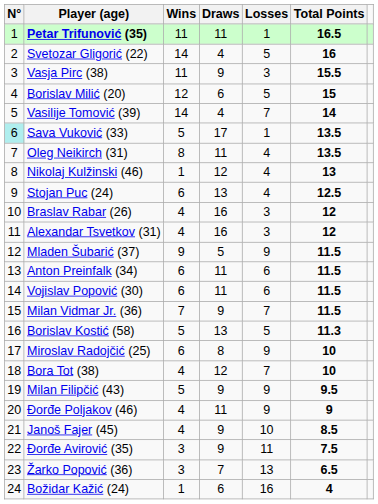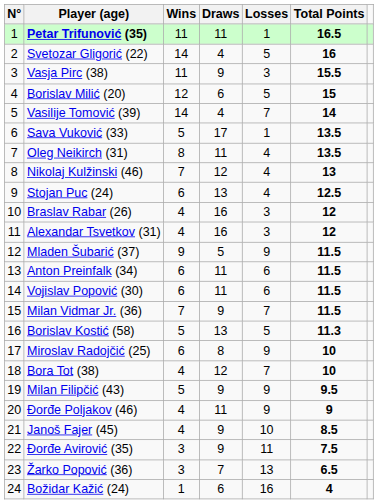Sava Vuković (33) | N°: paleturquoise background -> no background
Nikolaj Kulžinski (46) | Wins: 1 -> 7
